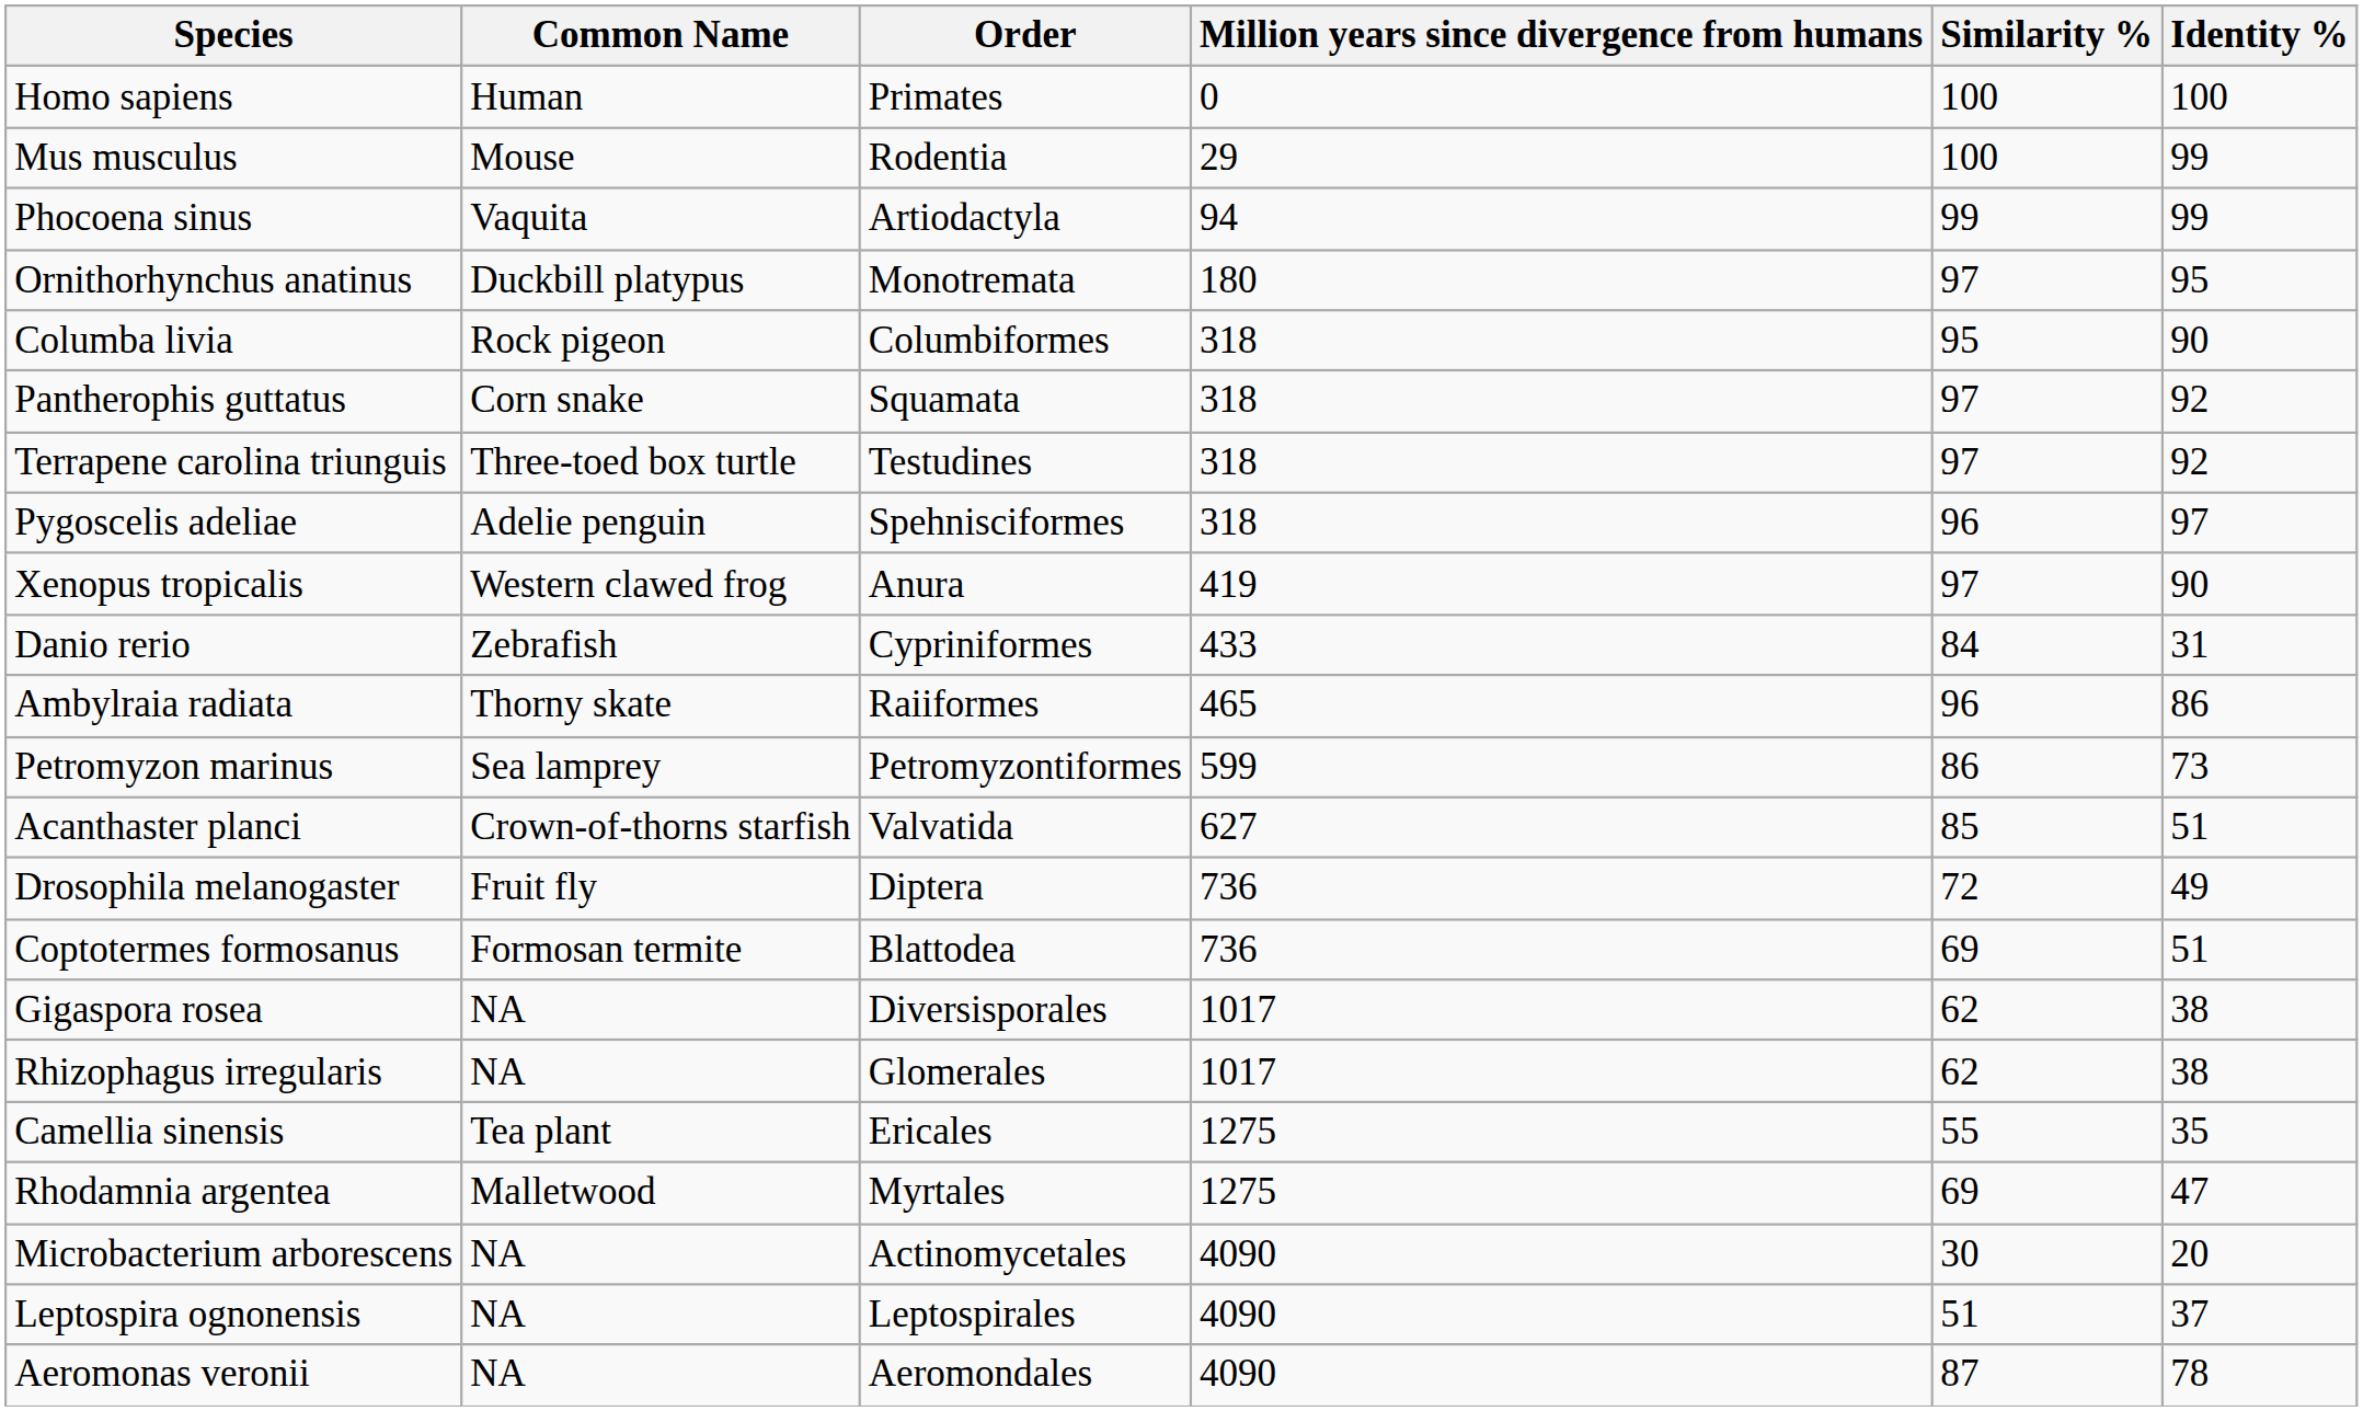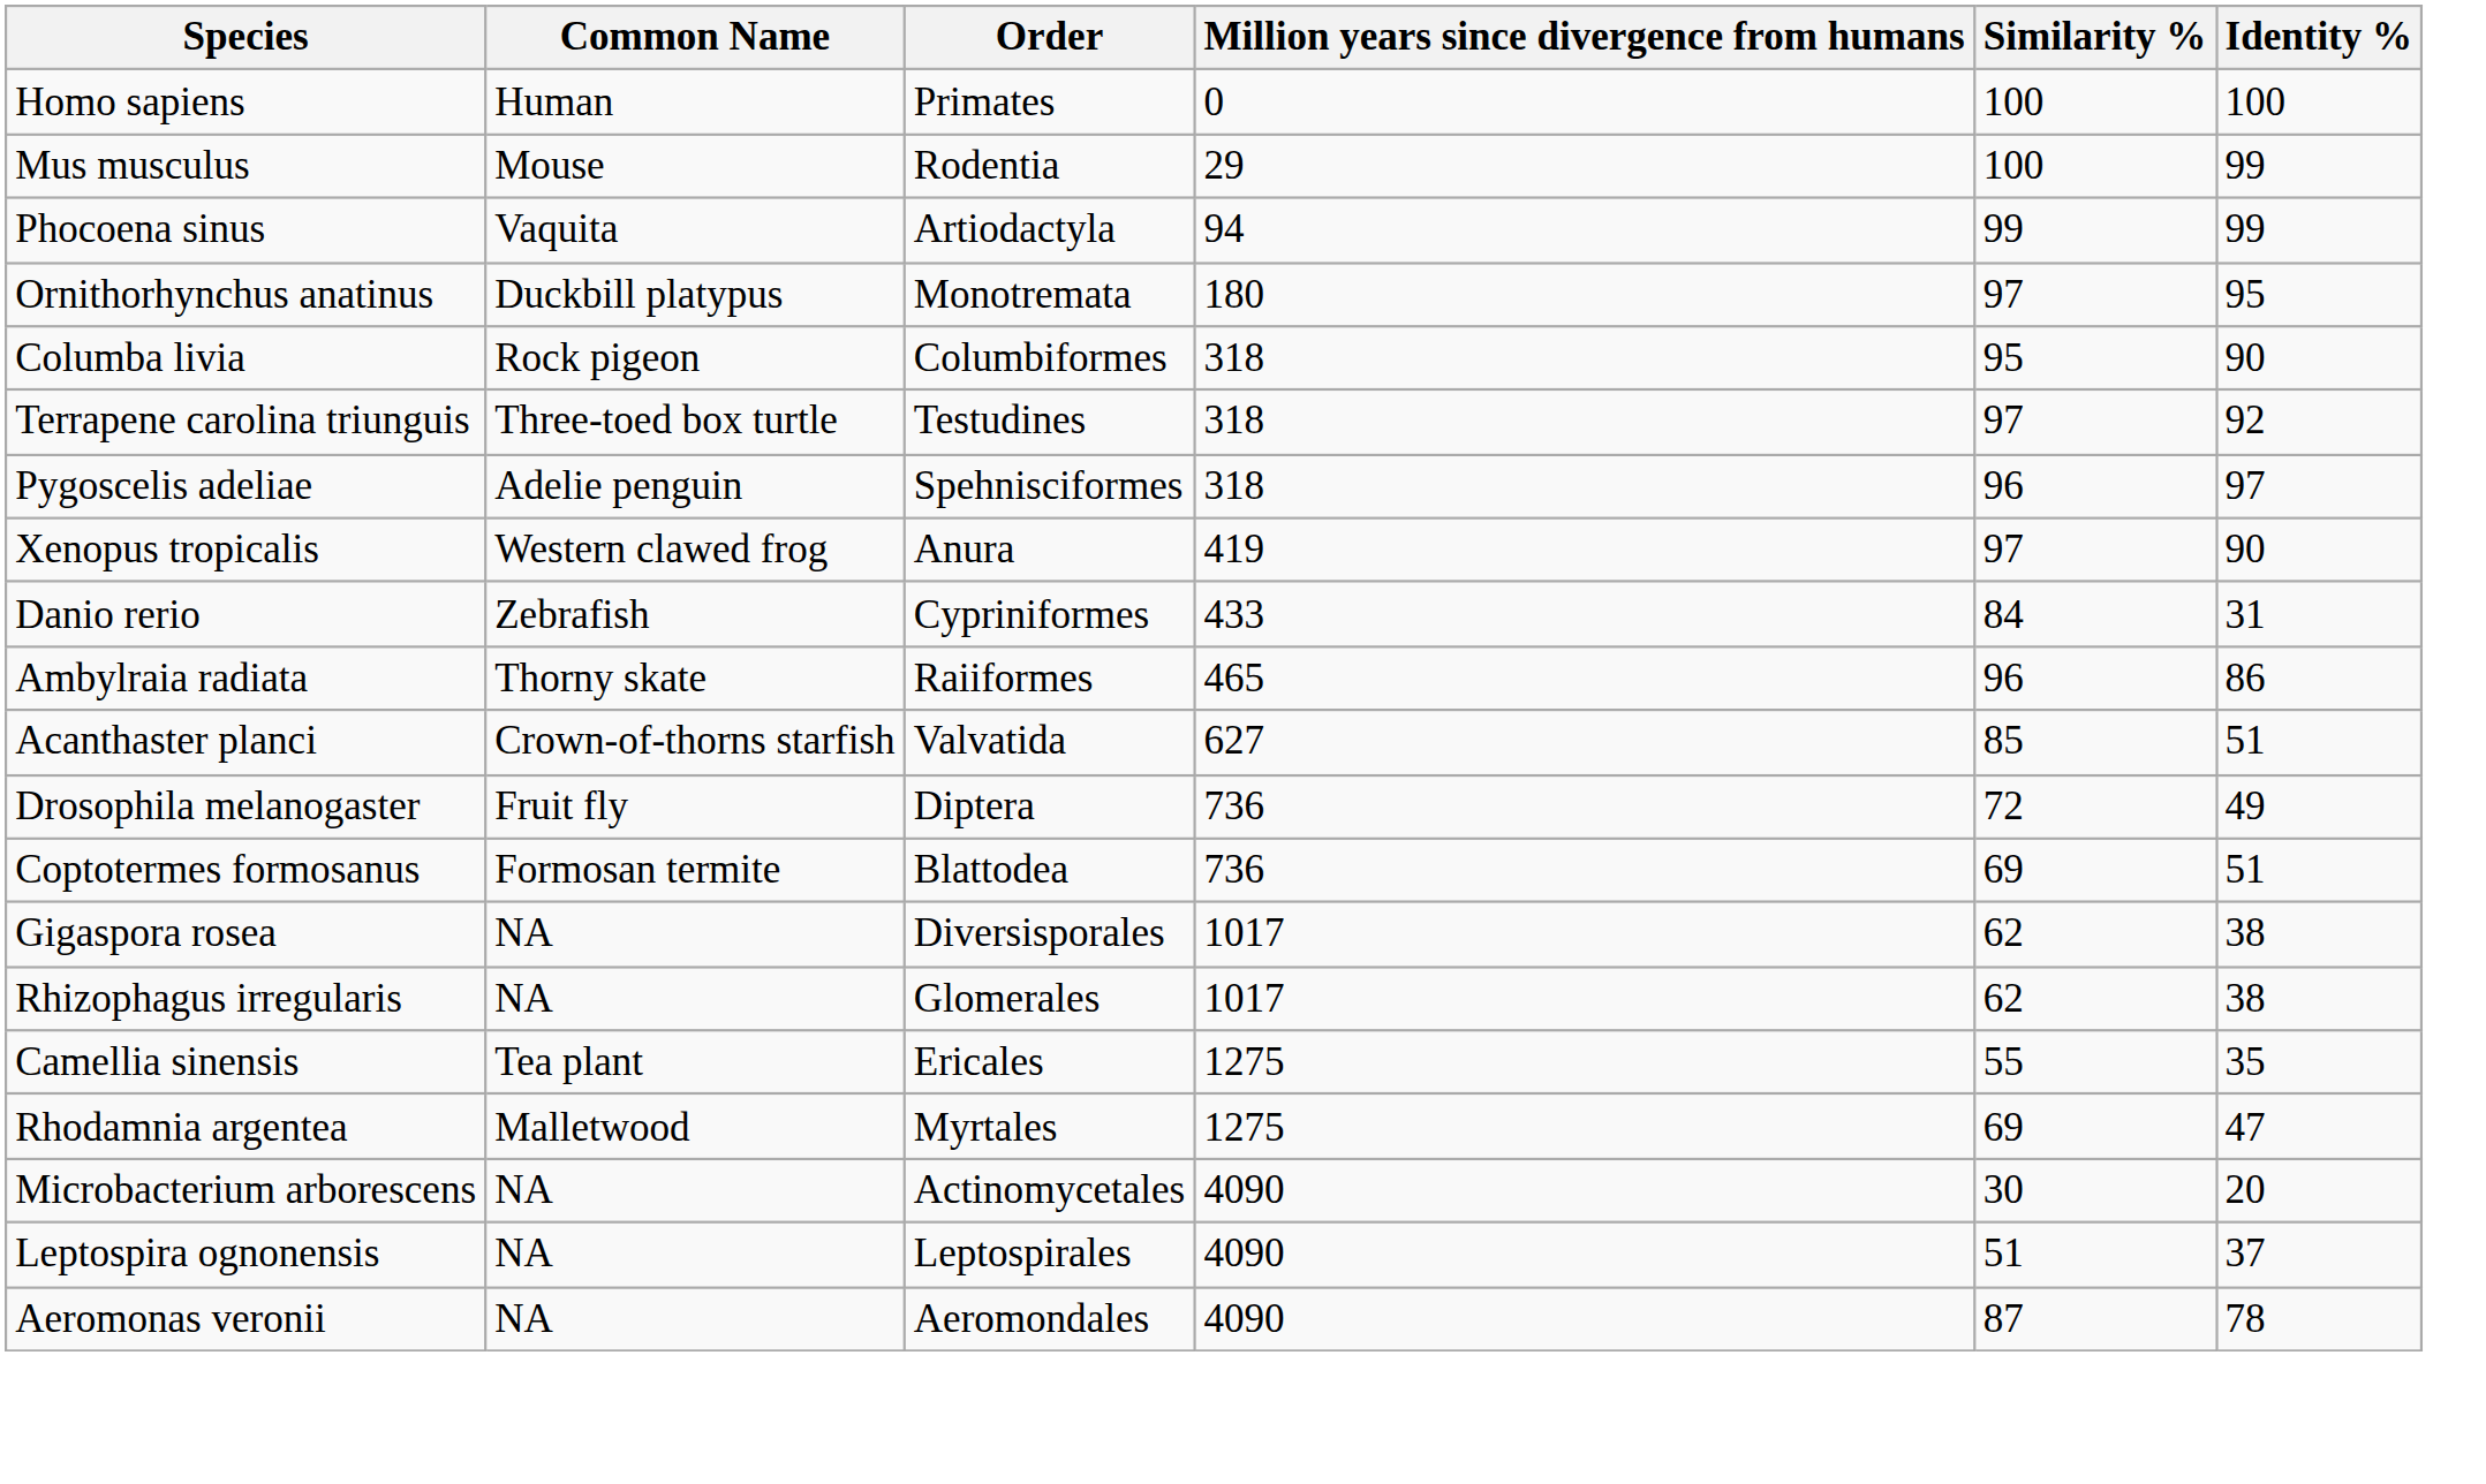- row: Pantherophis guttatus | Corn snake | Squamata | 318 | 97 | 92
- row: Petromyzon marinus | Sea lamprey | Petromyzontiformes | 599 | 86 | 73
